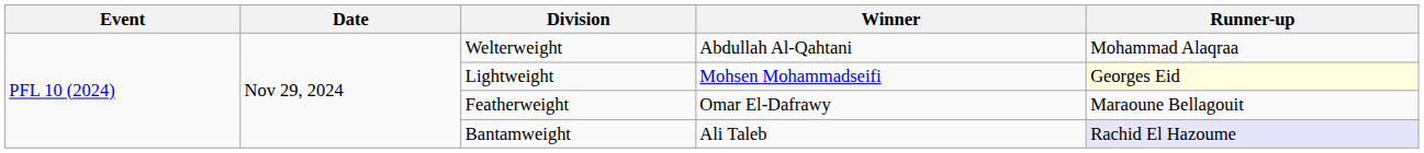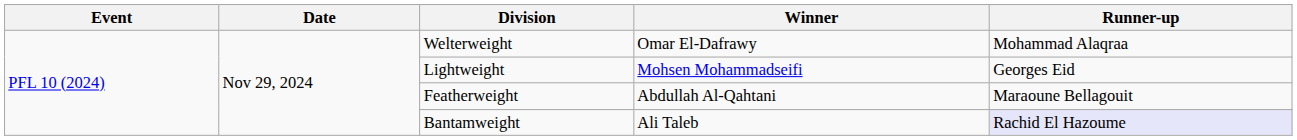Welterweight | Winner: Abdullah Al-Qahtani -> Omar El-Dafrawy
Lightweight | Runner-up: lightyellow background -> no background
Featherweight | Winner: Omar El-Dafrawy -> Abdullah Al-Qahtani
